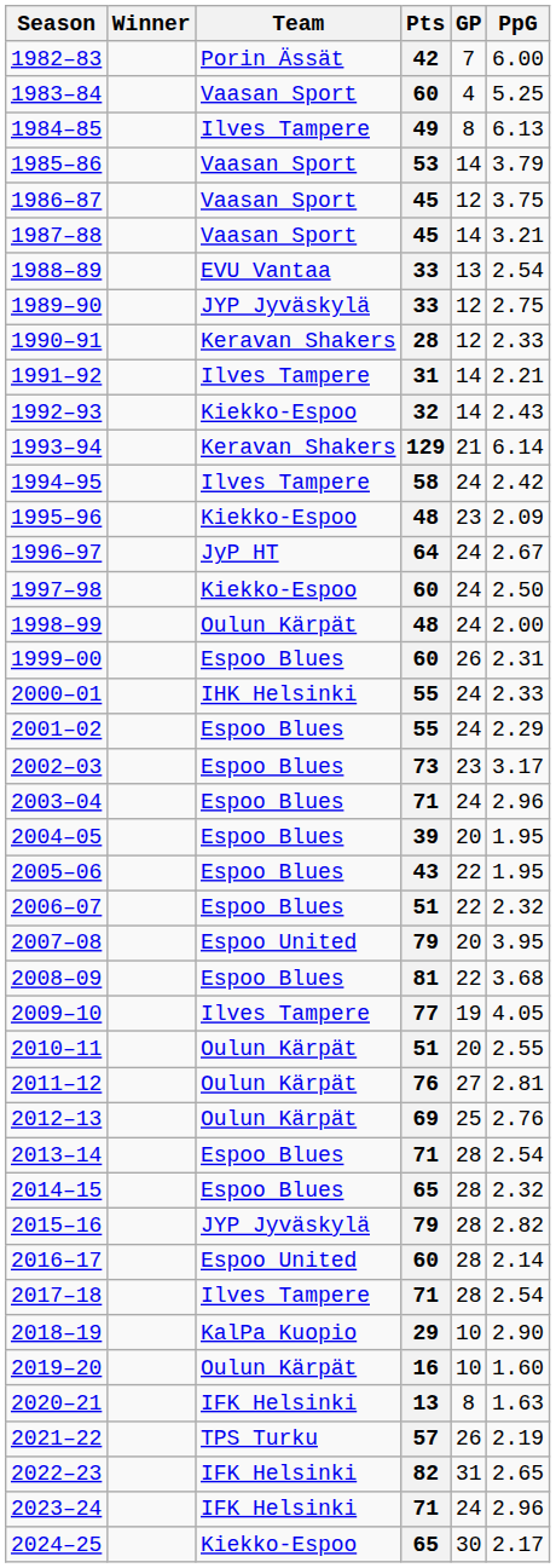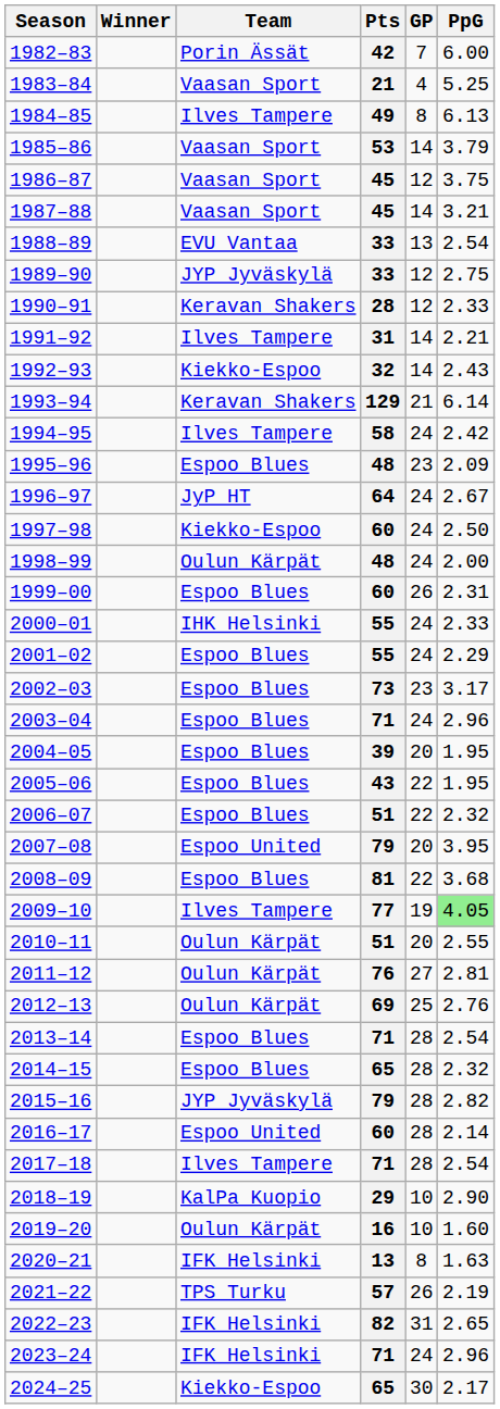1983–84 | Pts: 60 -> 21
1995–96 | Team: Kiekko-Espoo -> Espoo Blues
2009–10 | PpG: no background -> lightgreen background
